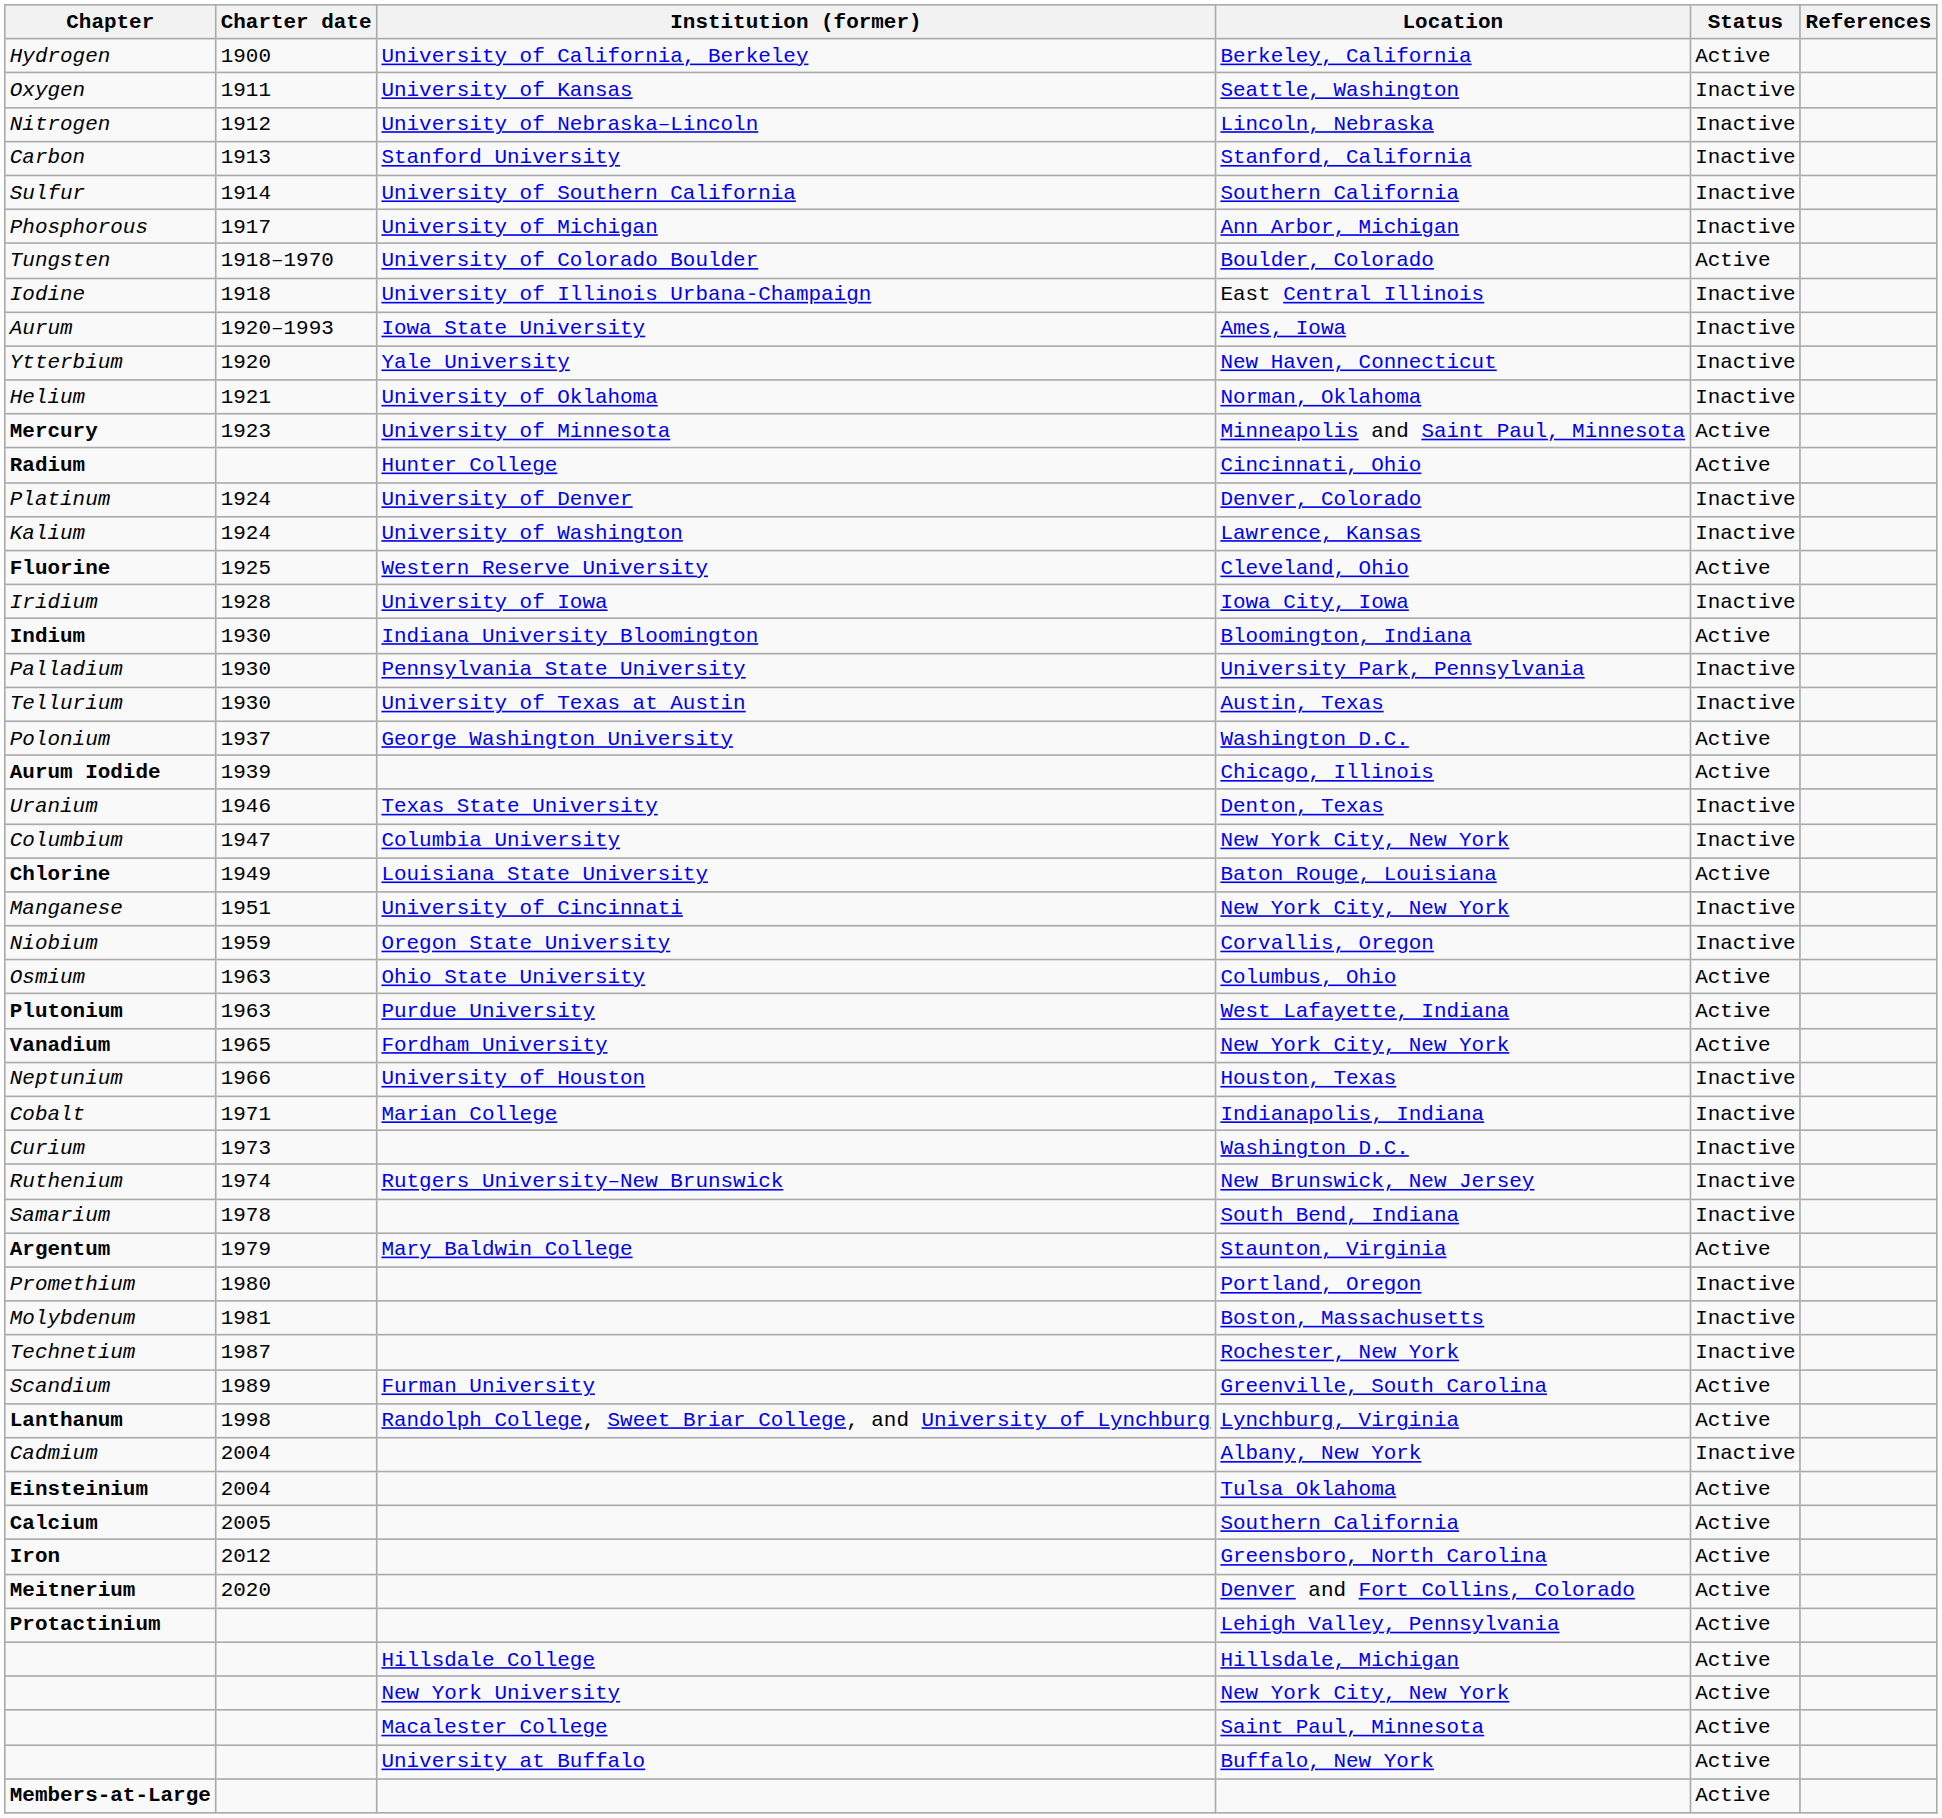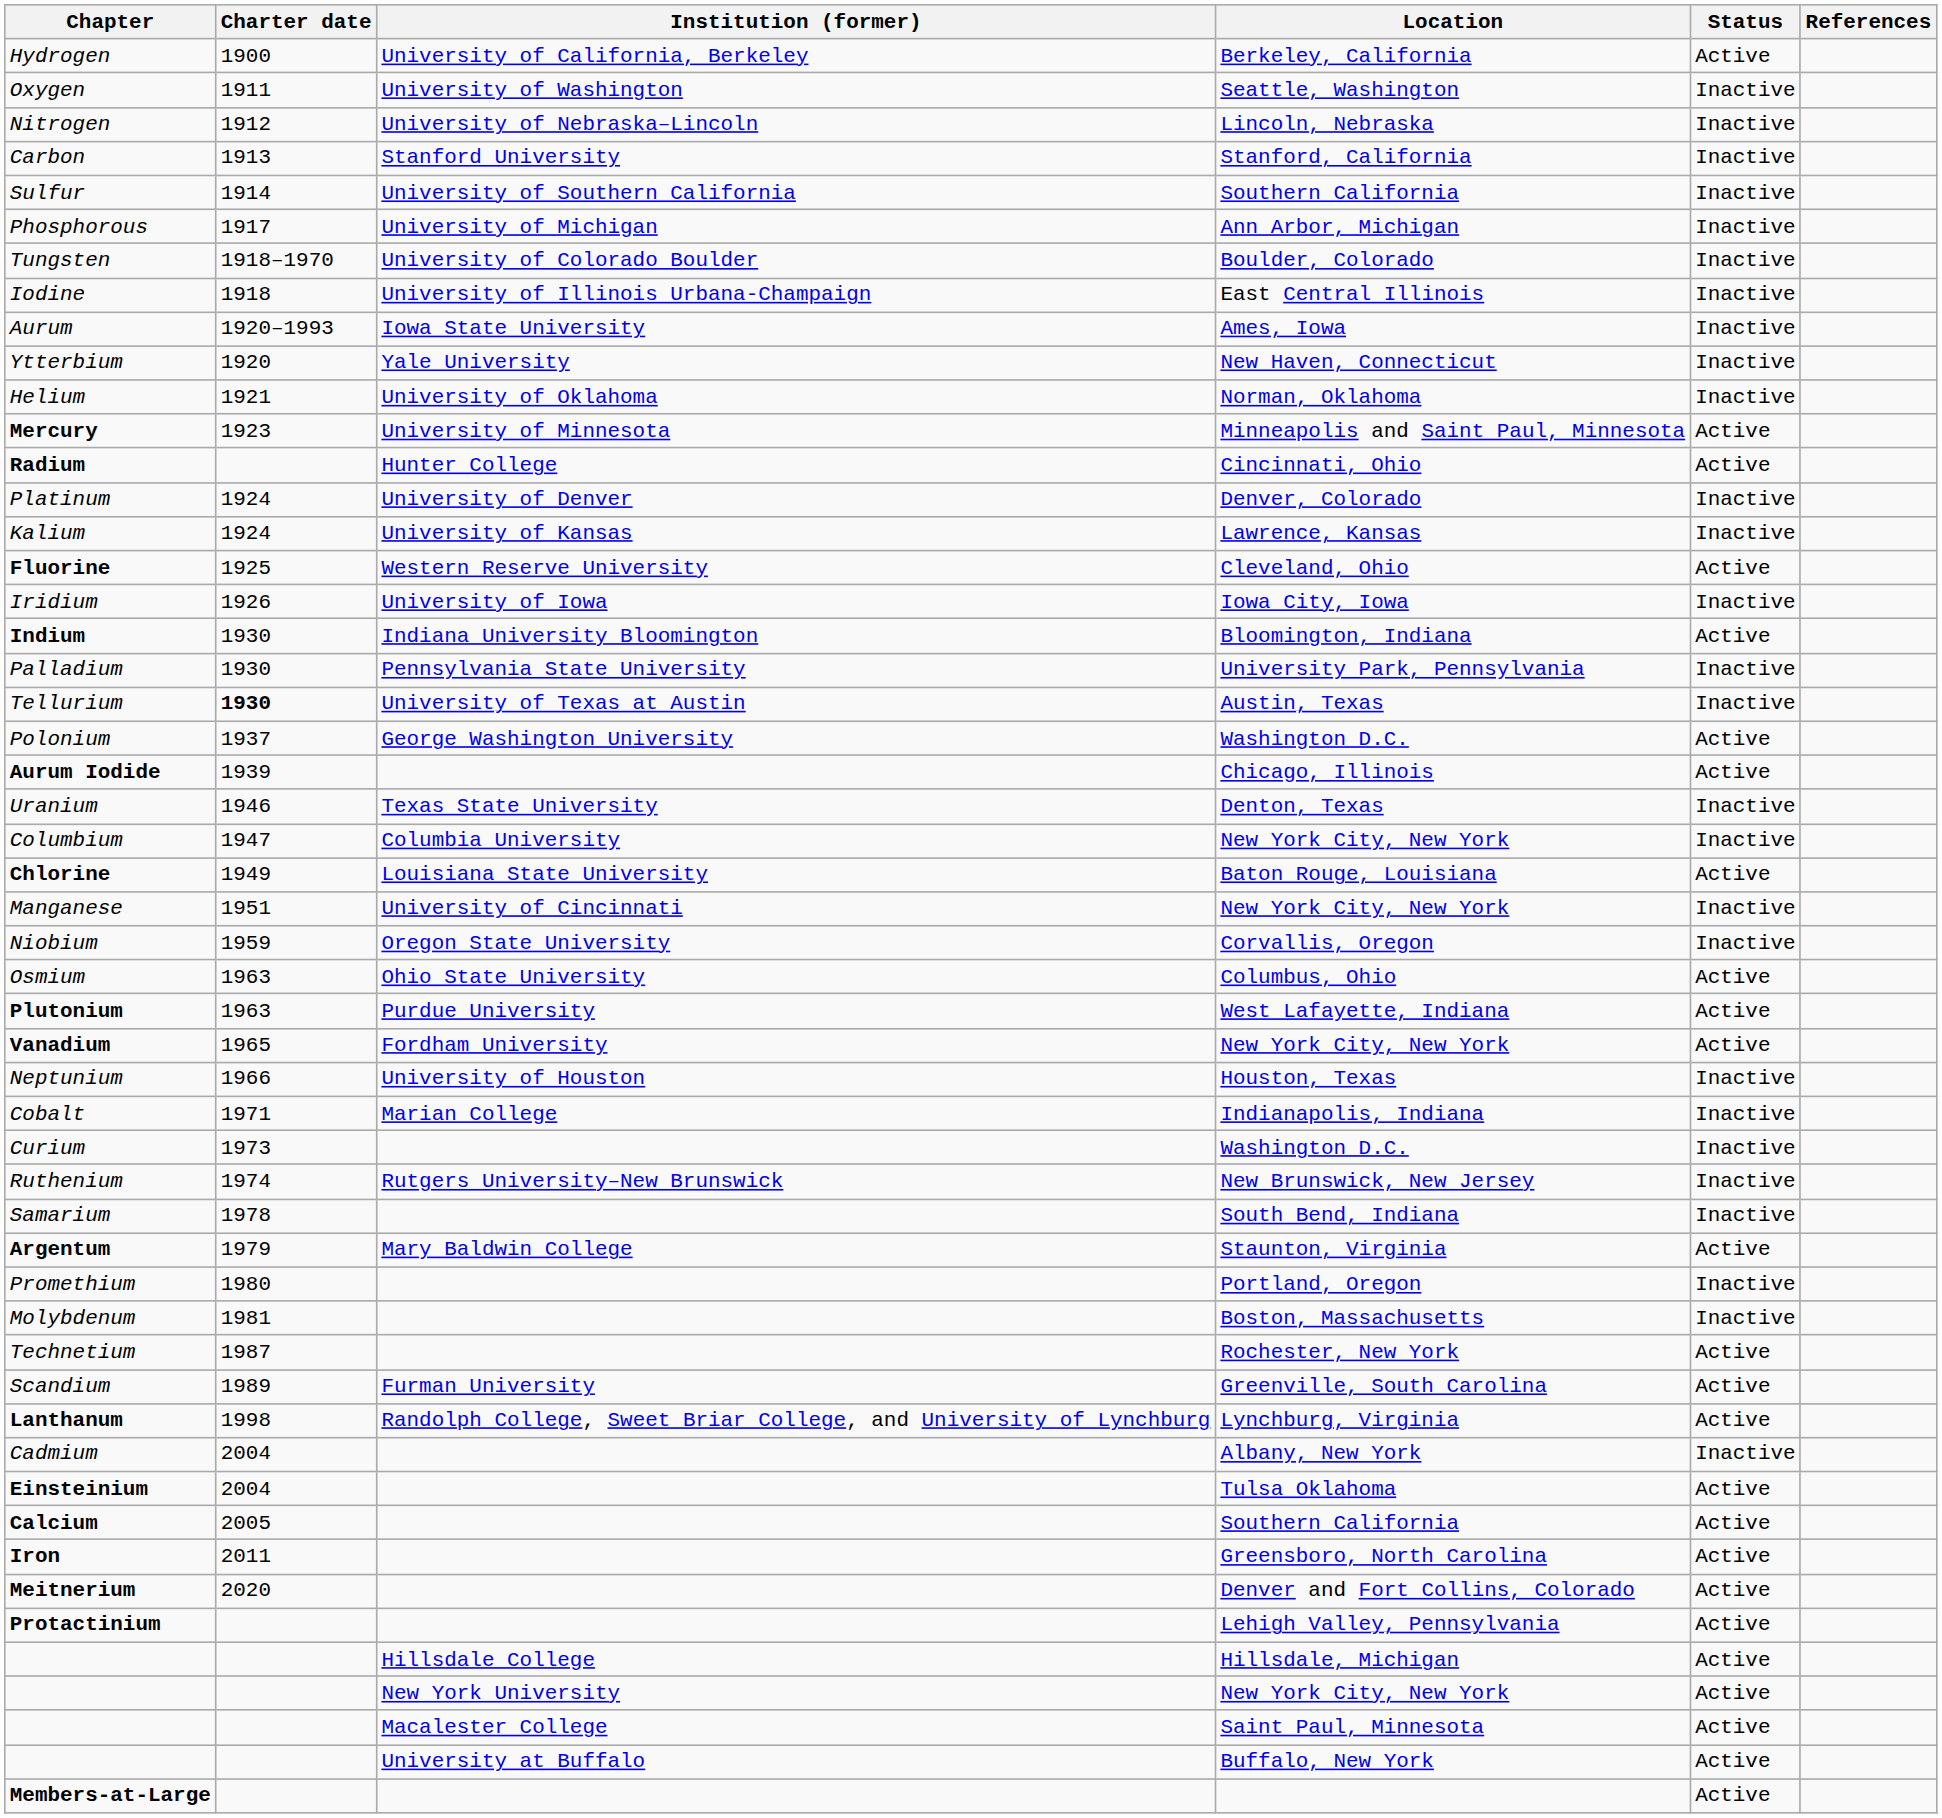Oxygen | Institution (former): University of Kansas -> University of Washington
Tungsten | Status: Active -> Inactive
Kalium | Institution (former): University of Washington -> University of Kansas
Iridium | Charter date: 1928 -> 1926
Tellurium | Charter date: normal -> bold
Technetium | Status: Inactive -> Active
Iron | Charter date: 2012 -> 2011
